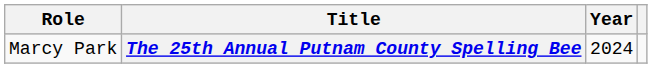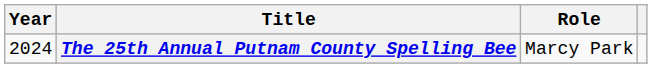columns swapped: Year <-> Role
